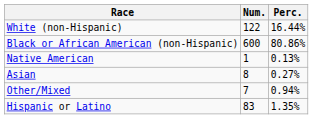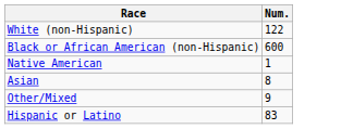- column: Perc. | 16.44% | 80.86% | 0.13% | 0.27% | 0.94% | 1.35%
Other/Mixed | Num.: 7 -> 9
